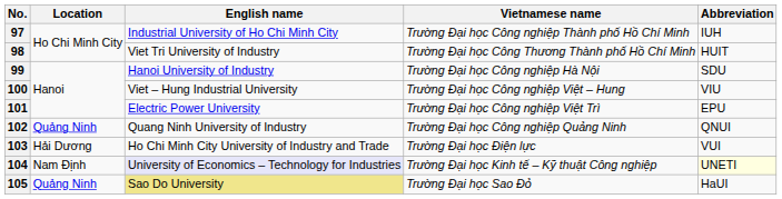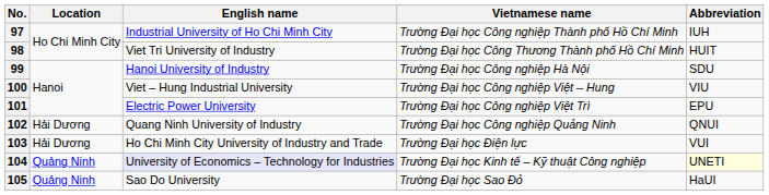102 | Location: Quảng Ninh -> Hải Dương
104 | Location: Nam Định -> Quảng Ninh
105 | English name: khaki background -> no background
